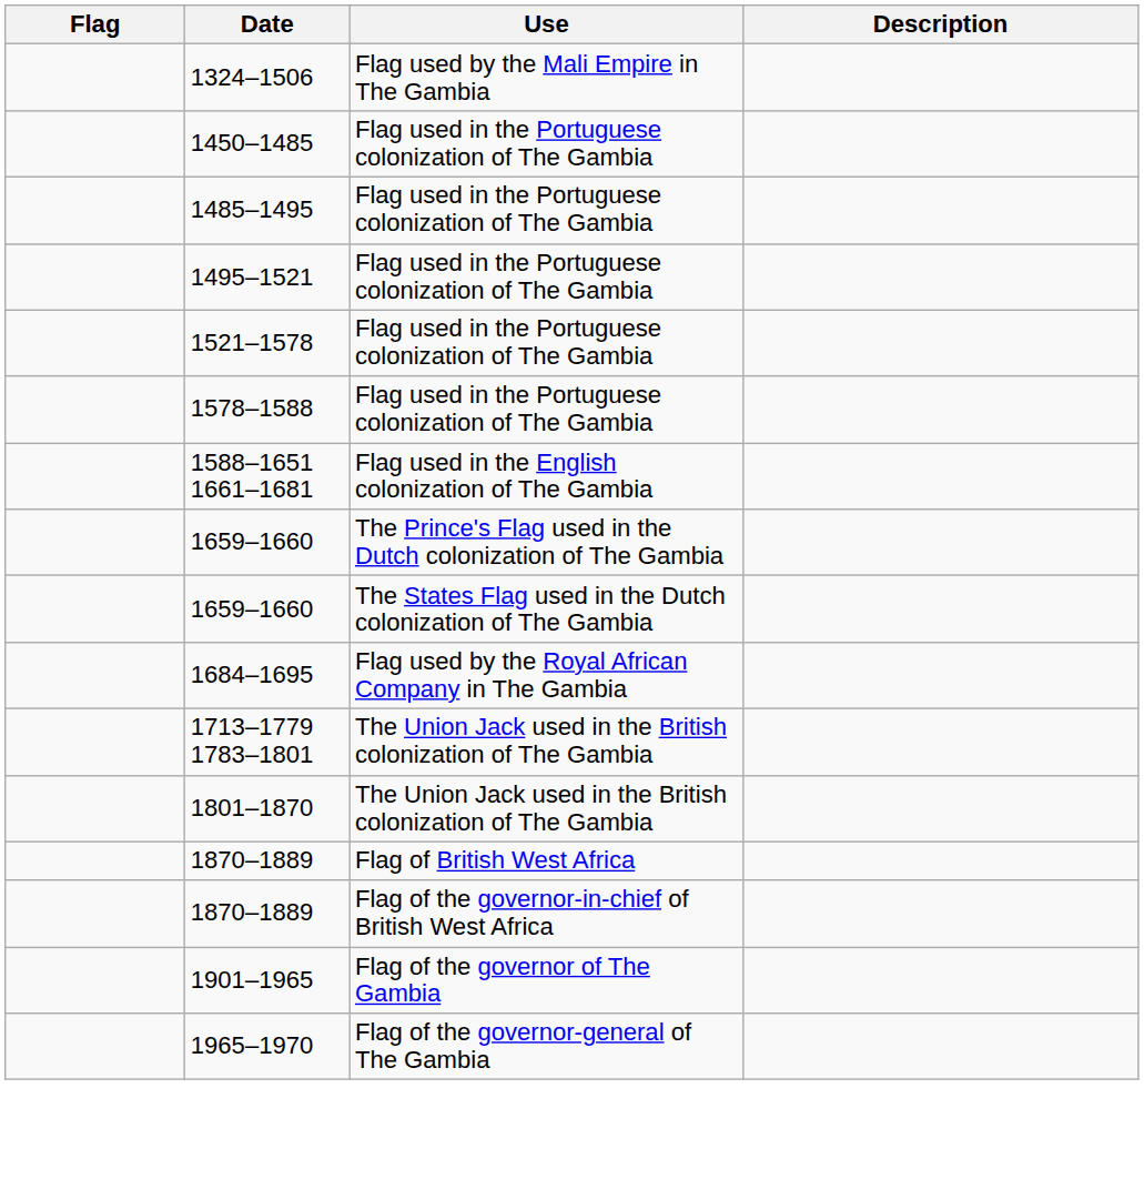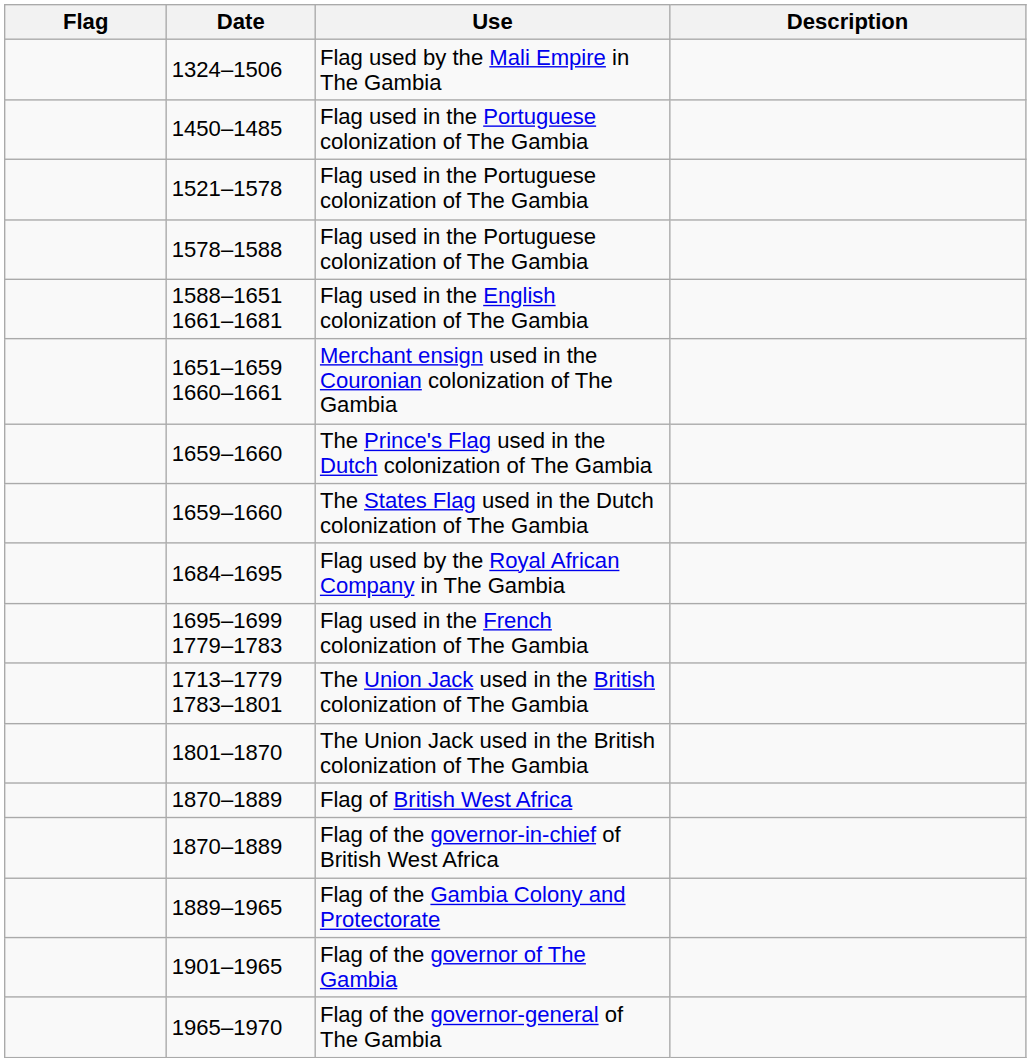- row: 1485–1495 | Flag used in the Portuguese colonization of The Gambia
- row: 1495–1521 | Flag used in the Portuguese colonization of The Gambia
+ row: 1651–1659 1660–1661 | Merchant ensign used in the Couronian colonization of The Gambia
+ row: 1695–1699 1779–1783 | Flag used in the French colonization of The Gambia
+ row: 1889–1965 | Flag of the Gambia Colony and Protectorate
